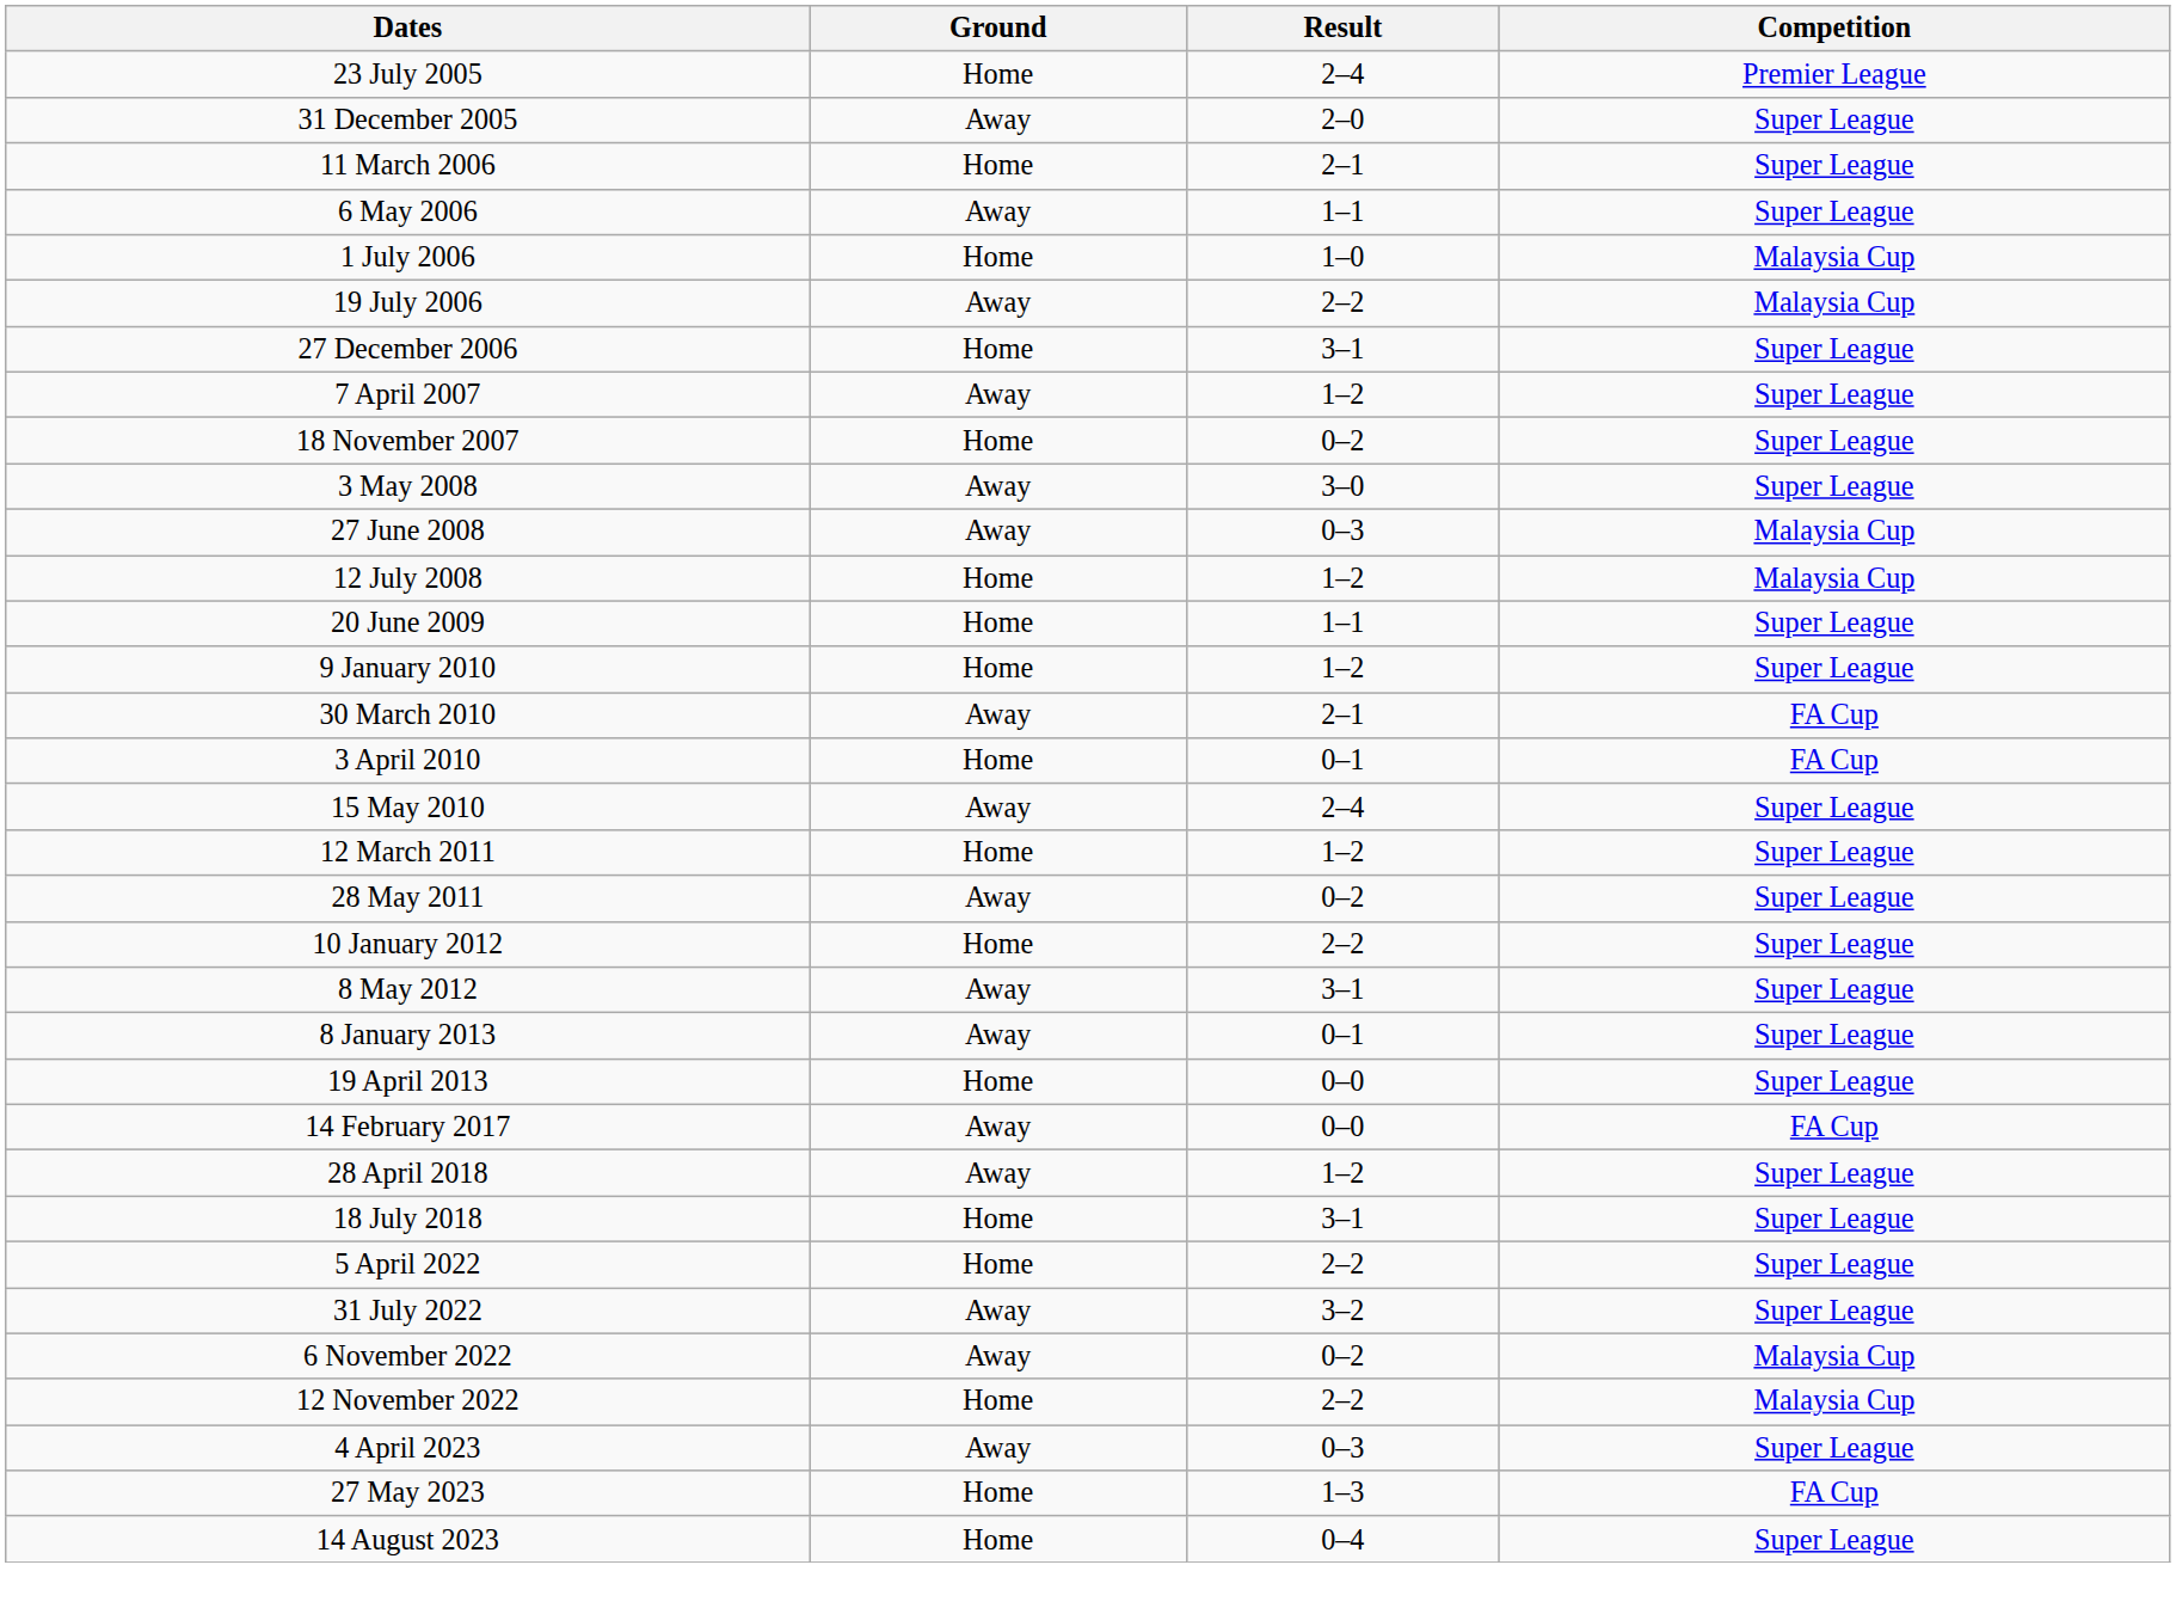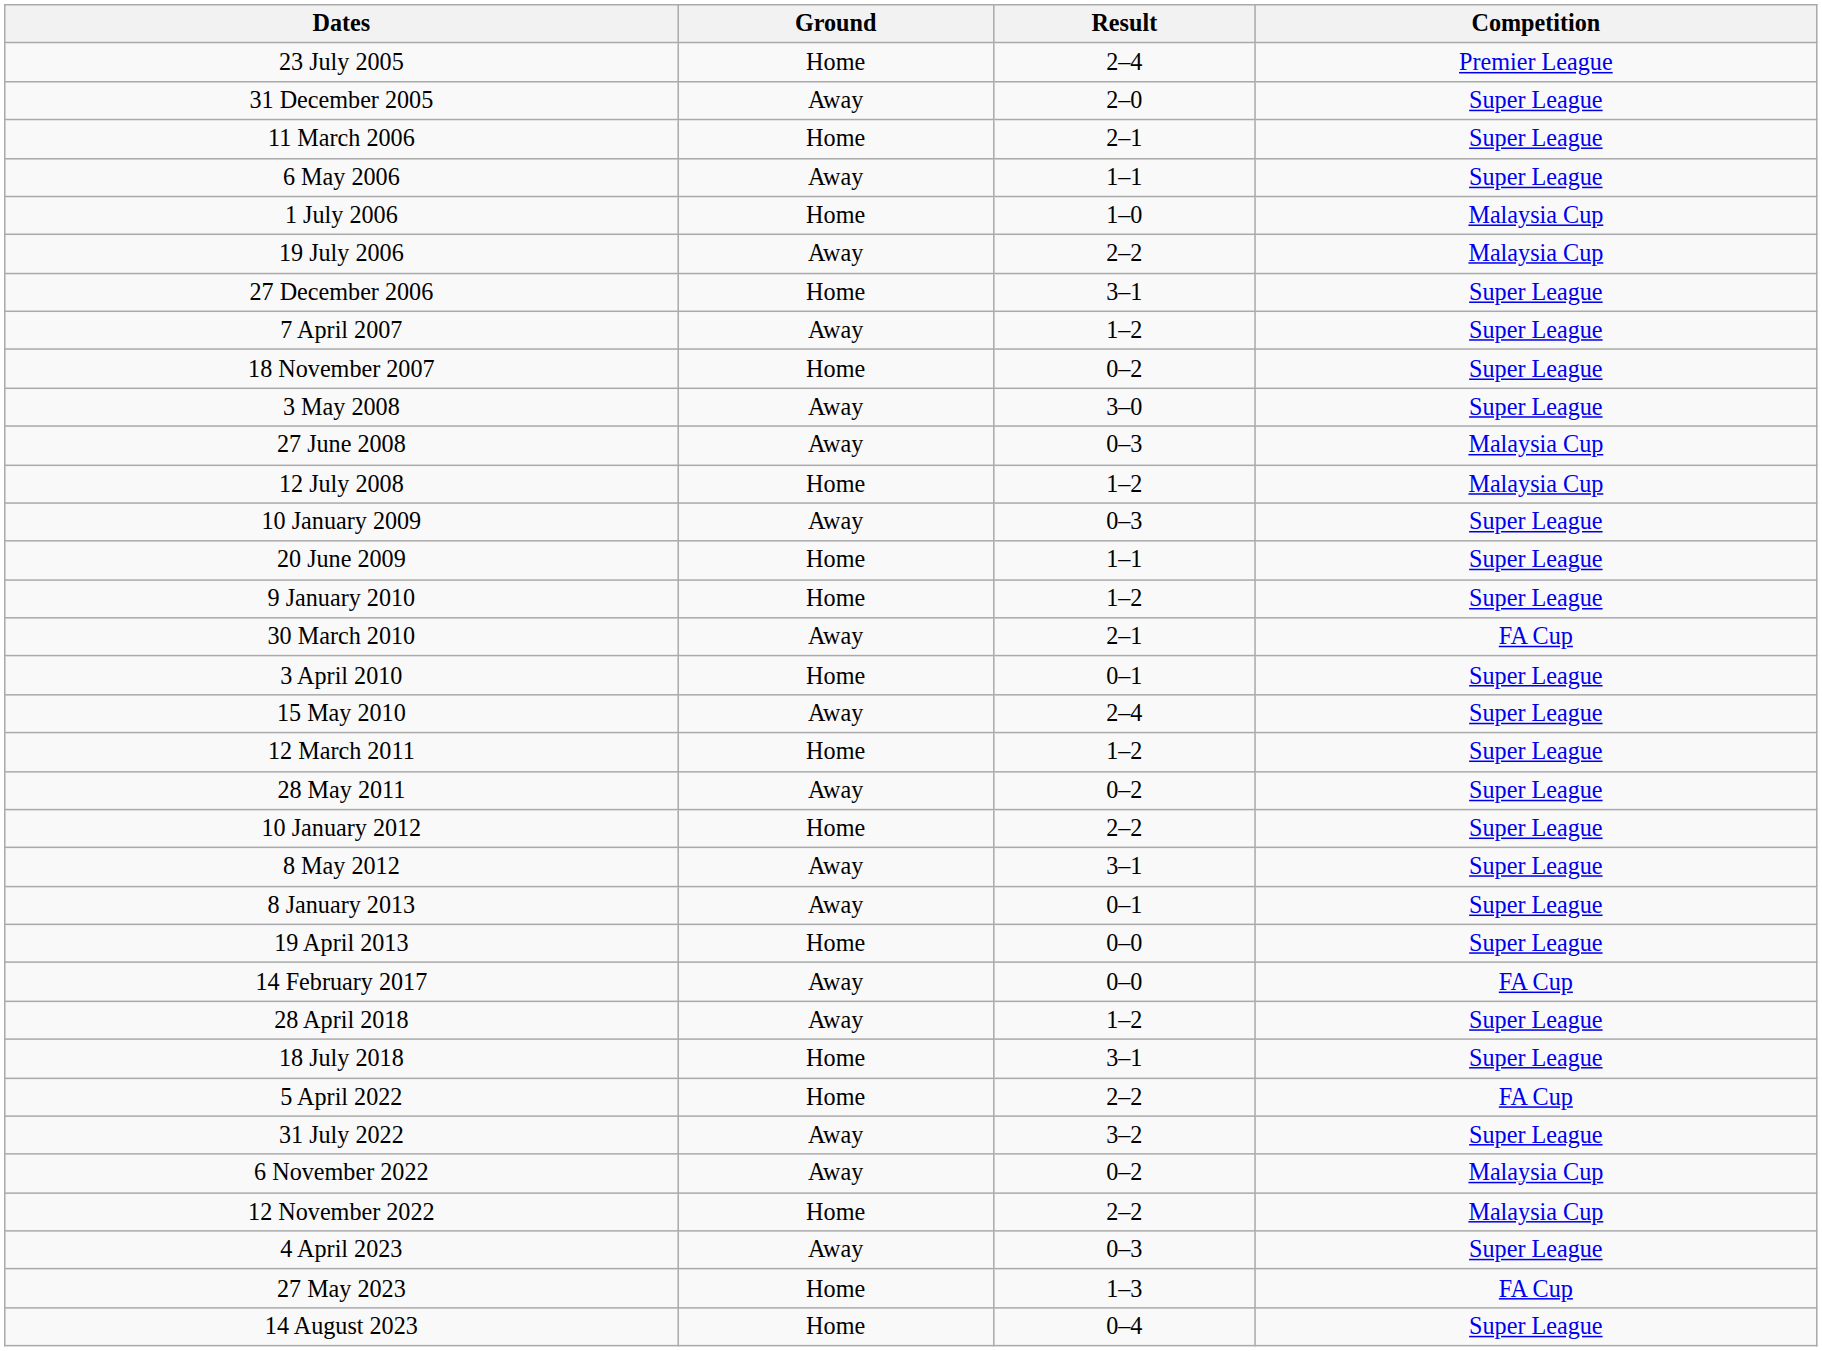+ row: 10 January 2009 | Away | 0–3 | Super League
3 April 2010 | Competition: FA Cup -> Super League
5 April 2022 | Competition: Super League -> FA Cup
